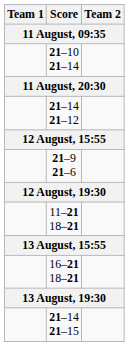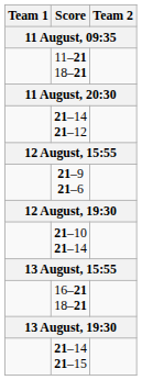rows swapped: 11–21 18–21 <-> 21–10 21–14
